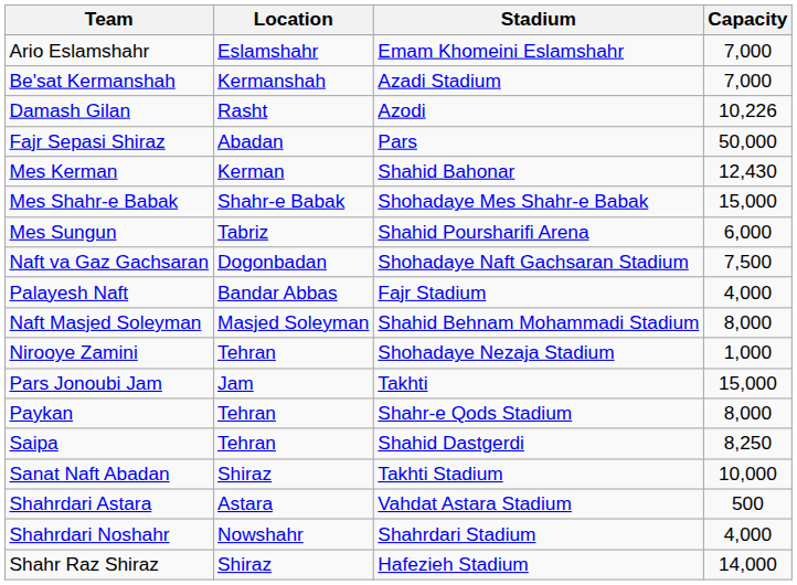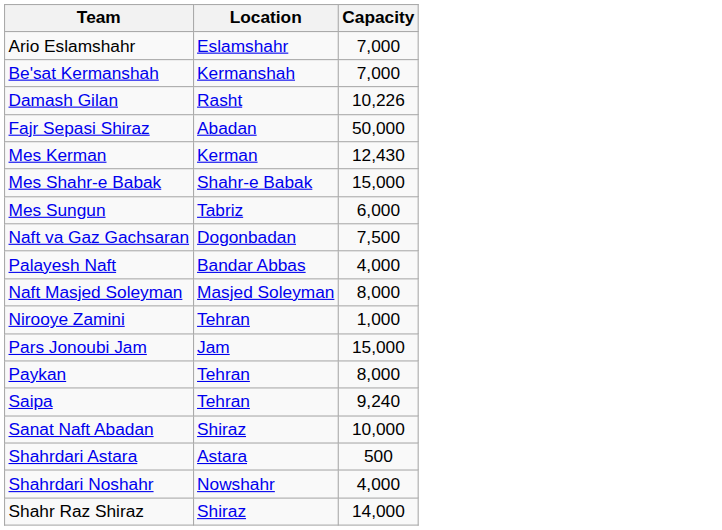- column: Stadium | Emam Khomeini Eslamshahr | Azadi Stadium | Azodi | Pars | Shahid Bahonar | Shohadaye Mes Shahr-e Babak | Shahid Poursharifi Arena | Shohadaye Naft Gachsaran Stadium | Fajr Stadium | Shahid Behnam Mohammadi Stadium | Shohadaye Nezaja Stadium | Takhti | Shahr-e Qods Stadium | Shahid Dastgerdi | Takhti Stadium | Vahdat Astara Stadium | Shahrdari Stadium | Hafezieh Stadium
Saipa | Capacity: 8,250 -> 9,240
